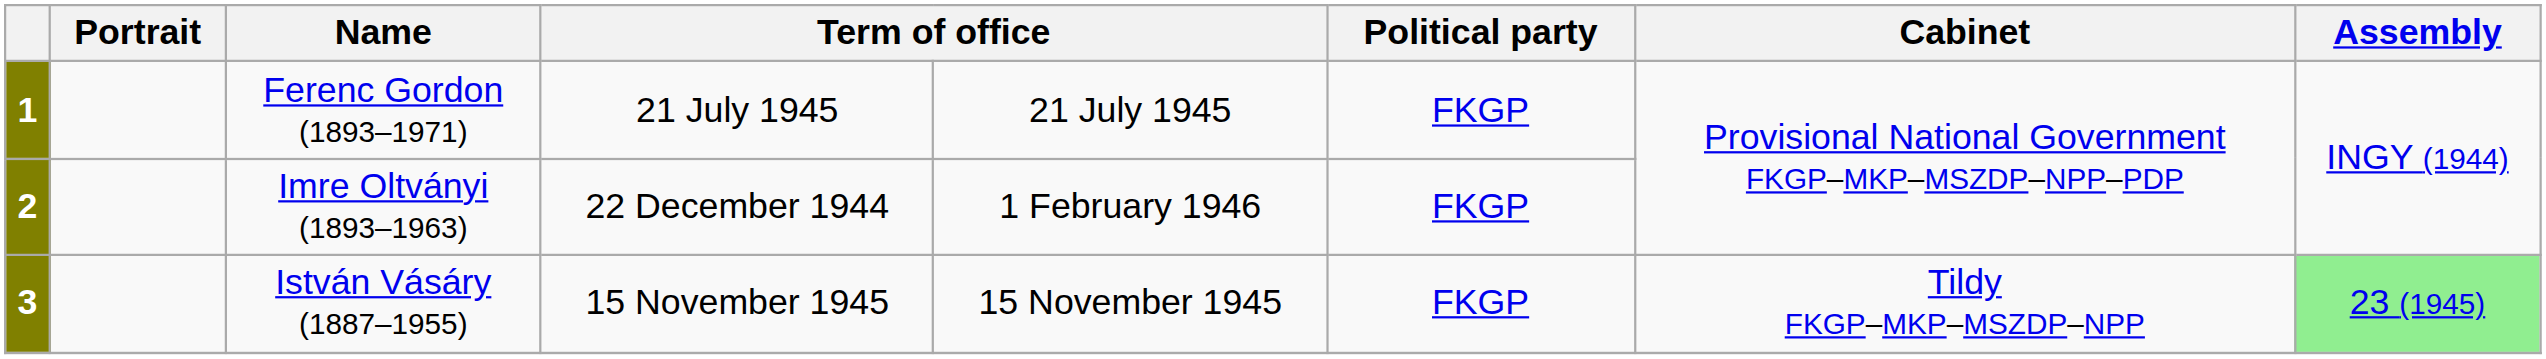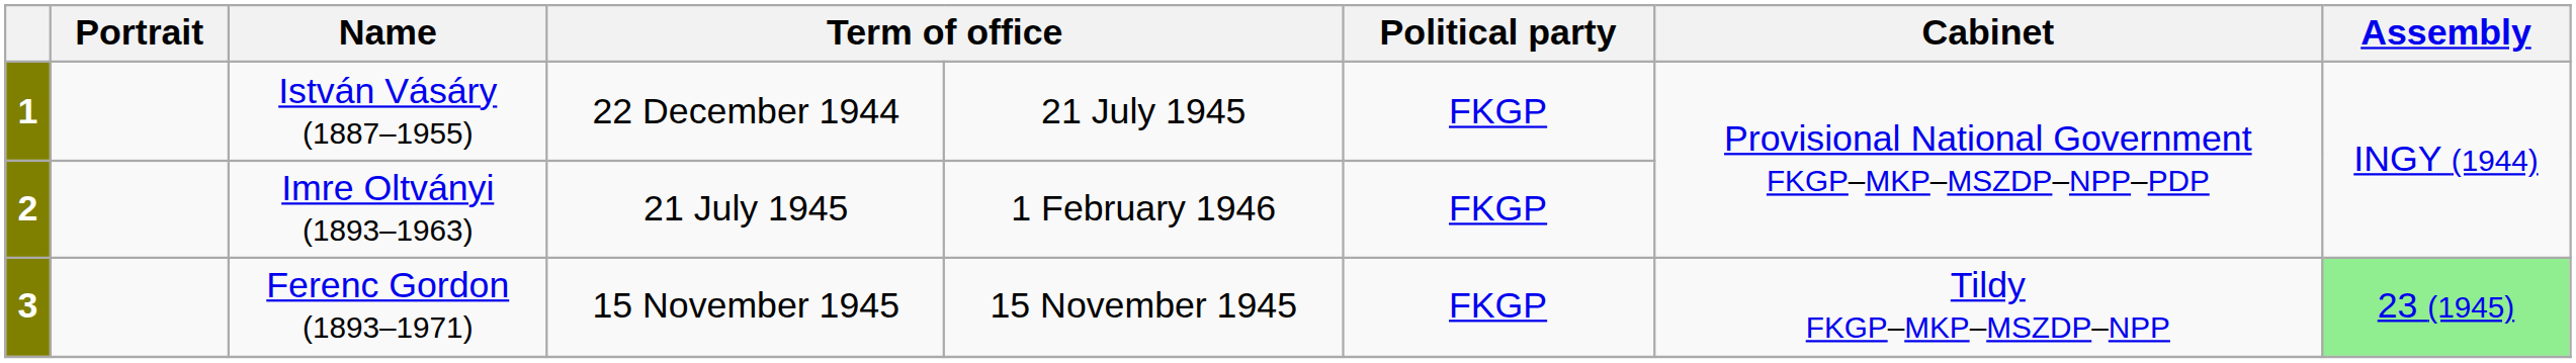1 | Name: Ferenc Gordon (1893–1971) -> István Vásáry (1887–1955)
1 | column 4: 21 July 1945 -> 22 December 1944
2 | column 4: 22 December 1944 -> 21 July 1945
3 | Name: István Vásáry (1887–1955) -> Ferenc Gordon (1893–1971)
